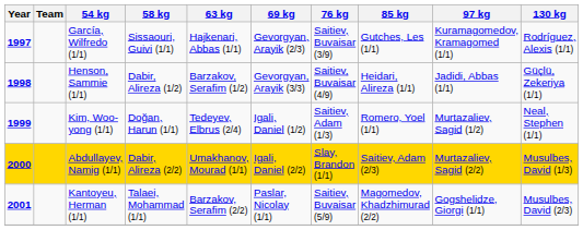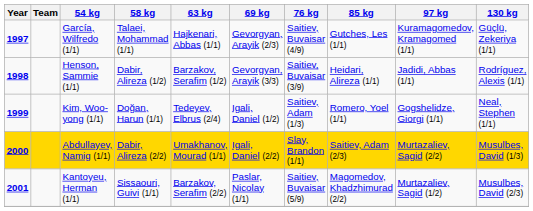García, Wilfredo (1/1) | 58 kg: Sissaouri, Guivi (1/1) -> Talaei, Mohammad (1/1)
García, Wilfredo (1/1) | 76 kg: Saitiev, Buvaisar (3/9) -> Saitiev, Buvaisar (4/9)
García, Wilfredo (1/1) | 130 kg: Rodríguez, Alexis (1/1) -> Güçlü, Zekeriya (1/1)
Henson, Sammie (1/1) | 76 kg: Saitiev, Buvaisar (4/9) -> Saitiev, Buvaisar (3/9)
Henson, Sammie (1/1) | 130 kg: Güçlü, Zekeriya (1/1) -> Rodríguez, Alexis (1/1)
Kim, Woo-yong (1/1) | 97 kg: Murtazaliev, Sagid (1/2) -> Gogshelidze, Giorgi (1/1)
Kantoyeu, Herman (1/1) | 58 kg: Talaei, Mohammad (1/1) -> Sissaouri, Guivi (1/1)
Kantoyeu, Herman (1/1) | 97 kg: Gogshelidze, Giorgi (1/1) -> Murtazaliev, Sagid (1/2)
